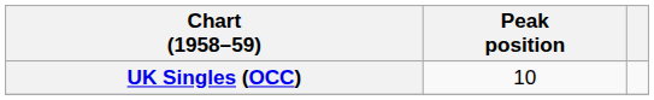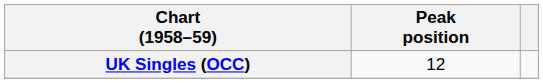UK Singles (OCC) | Peak position: 10 -> 12
